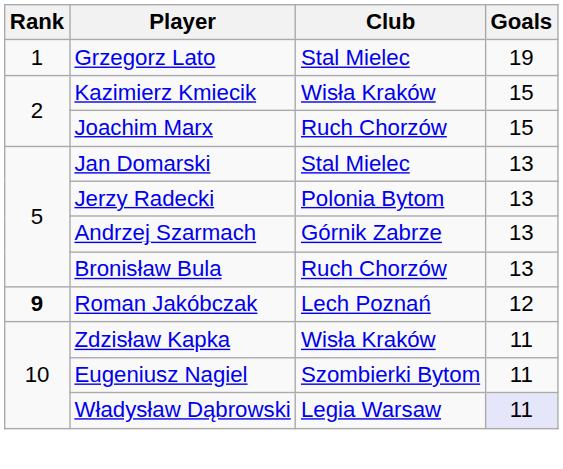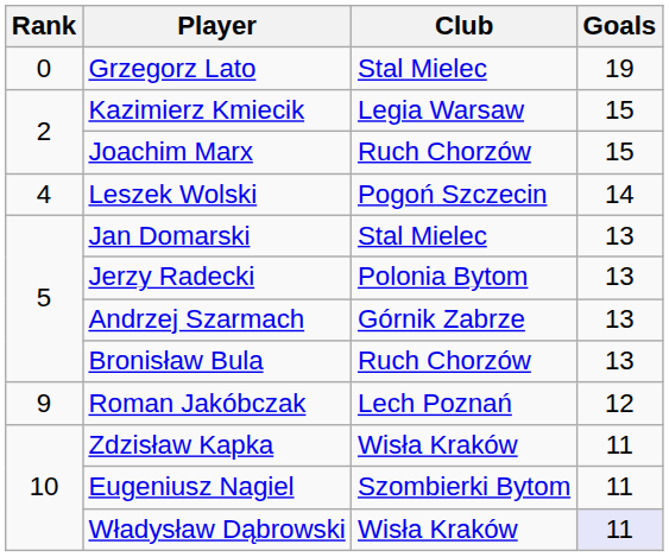Grzegorz Lato | Rank: 1 -> 0
Kazimierz Kmiecik | Club: Wisła Kraków -> Legia Warsaw
+ row: 4 | Leszek Wolski | Pogoń Szczecin | 14
Roman Jakóbczak | Rank: bold -> normal
Władysław Dąbrowski | Club: Legia Warsaw -> Wisła Kraków
